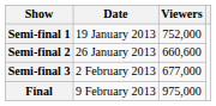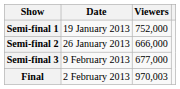Semi-final 2 | Viewers: 660,600 -> 666,000
Semi-final 3 | Date: 2 February 2013 -> 9 February 2013
Final | Date: 9 February 2013 -> 2 February 2013
Final | Viewers: 975,000 -> 970,003
